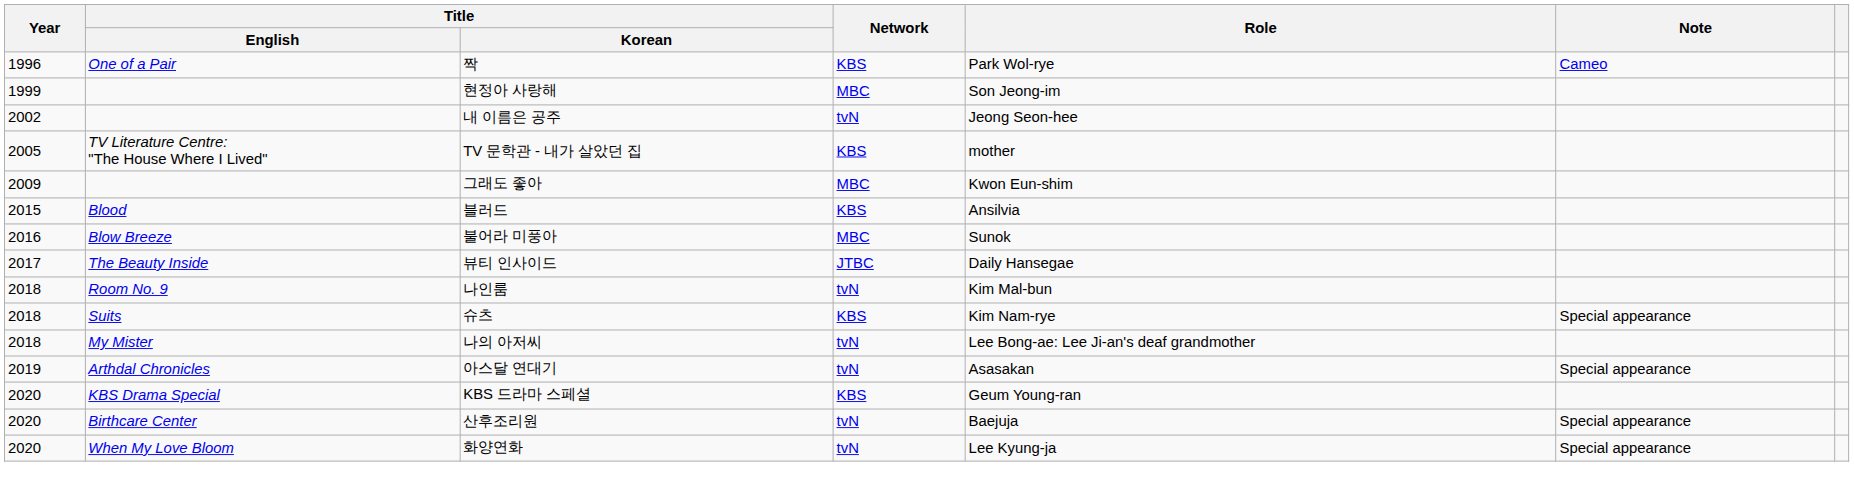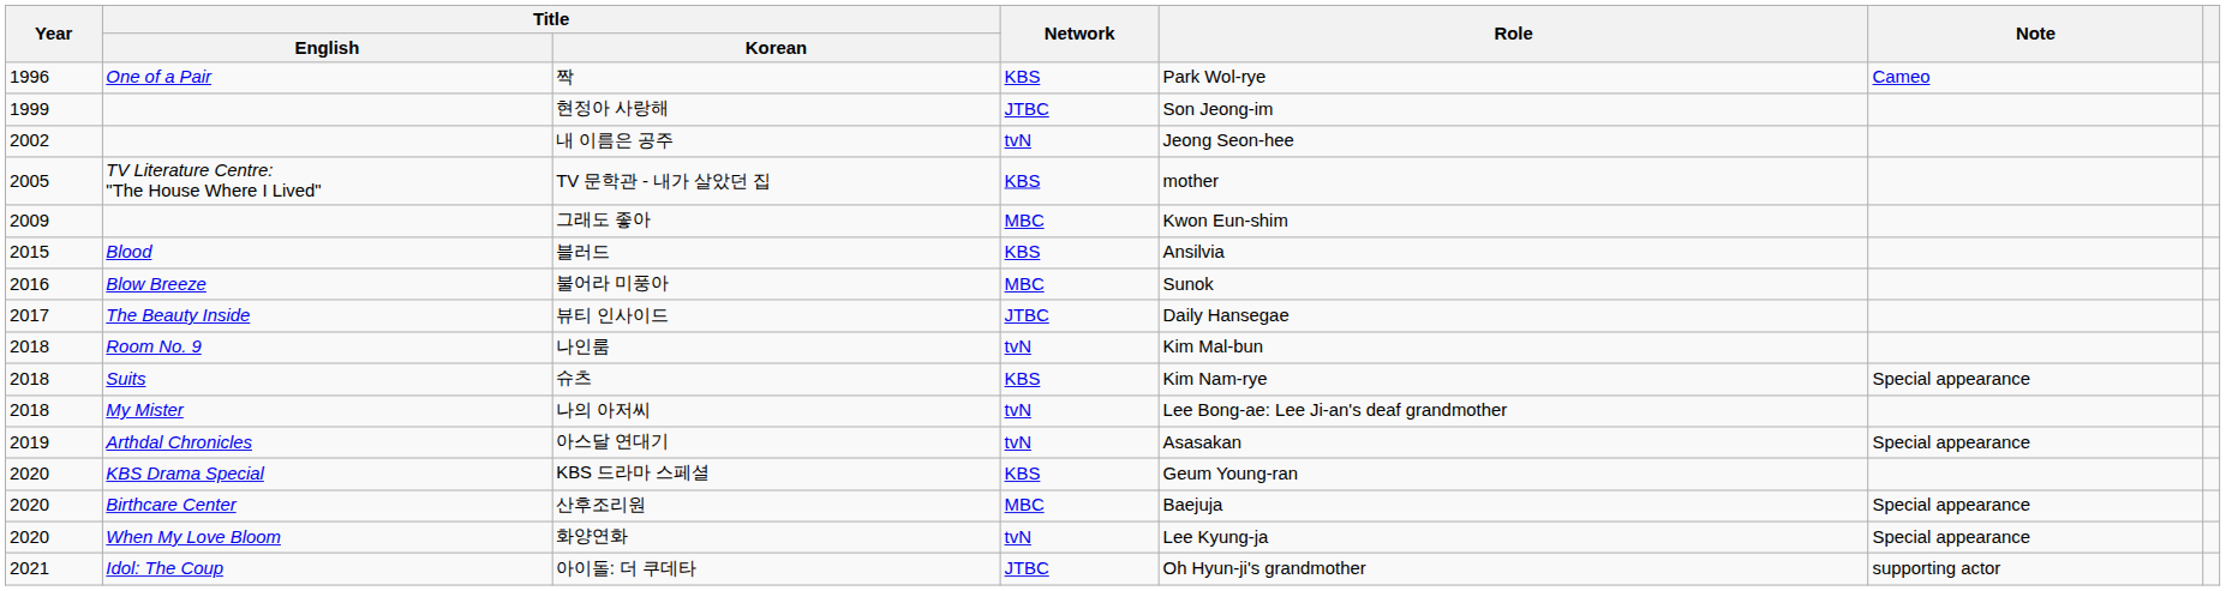현정아 사랑해 | Network: MBC -> JTBC
산후조리원 | Network: tvN -> MBC
+ row: 2021 | Idol: The Coup | 아이돌: 더 쿠데타 | JTBC | Oh Hyun-ji's grandmother | supporting actor
